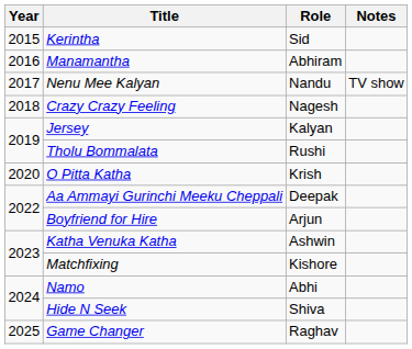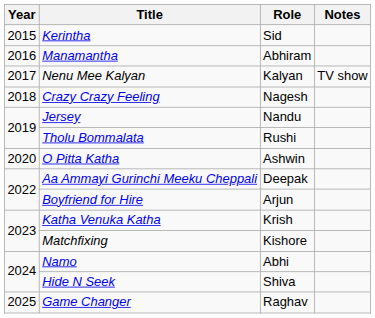Nenu Mee Kalyan | Role: Nandu -> Kalyan
Jersey | Role: Kalyan -> Nandu
O Pitta Katha | Role: Krish -> Ashwin
Katha Venuka Katha | Role: Ashwin -> Krish
